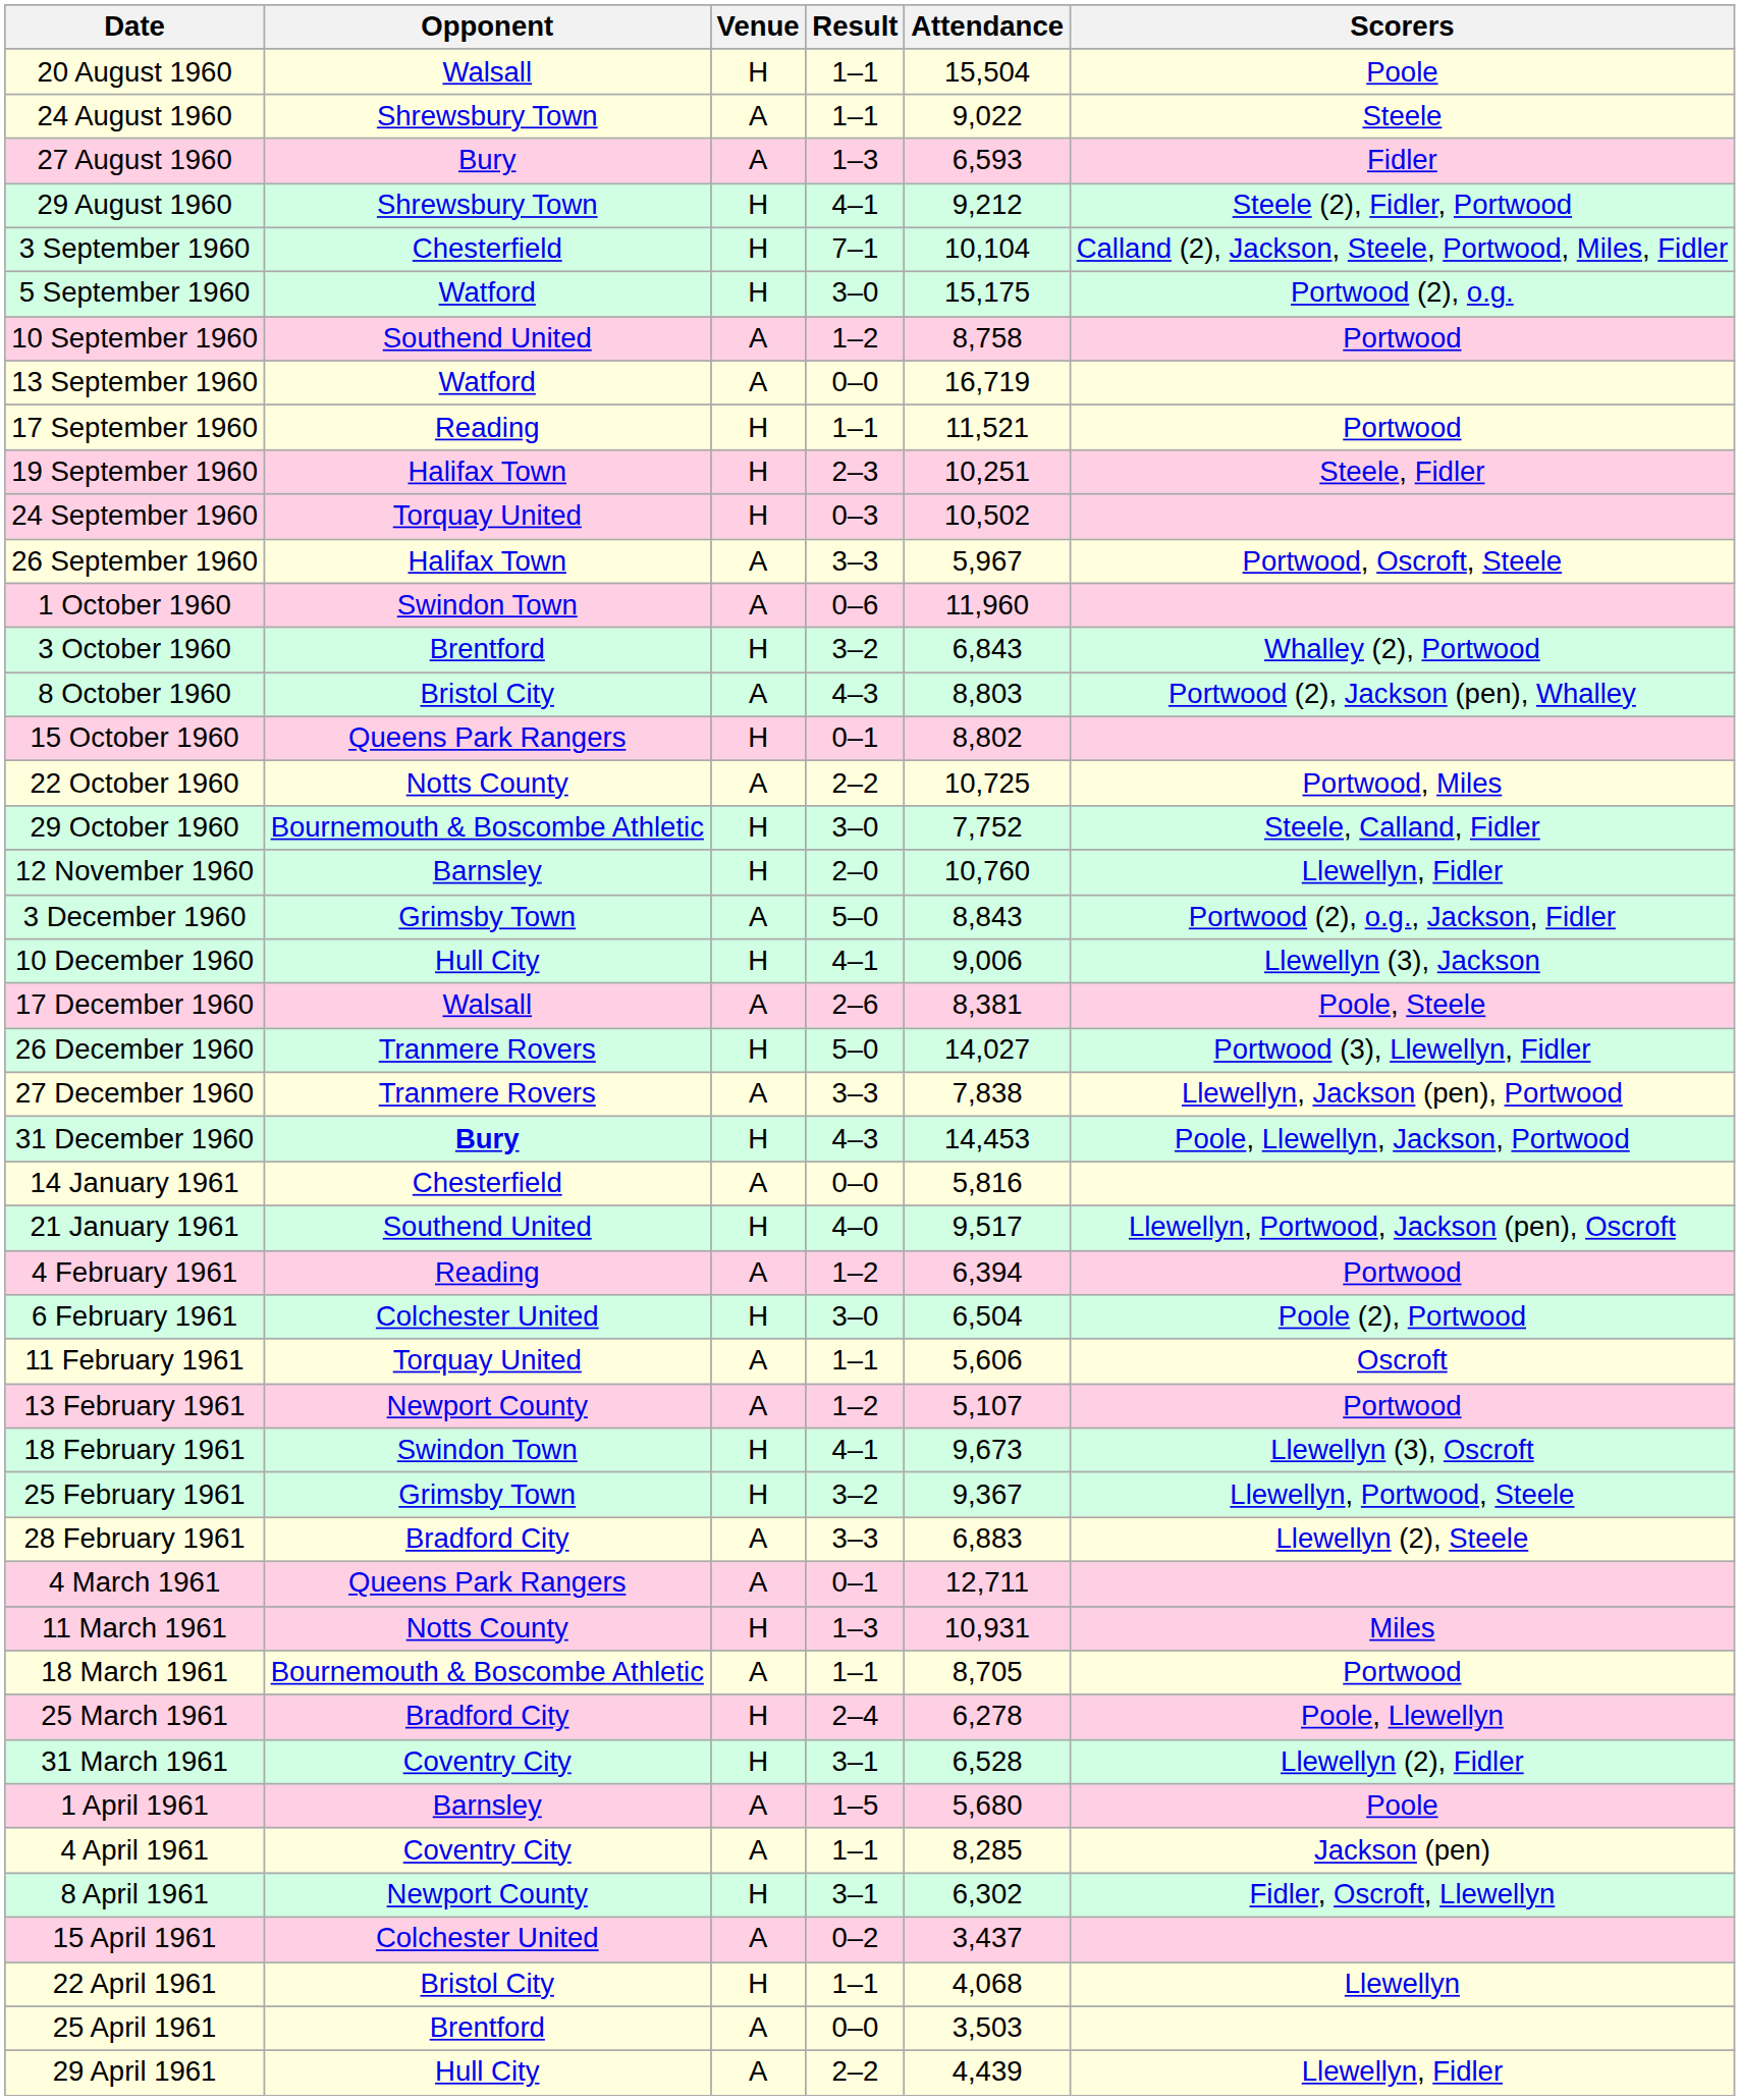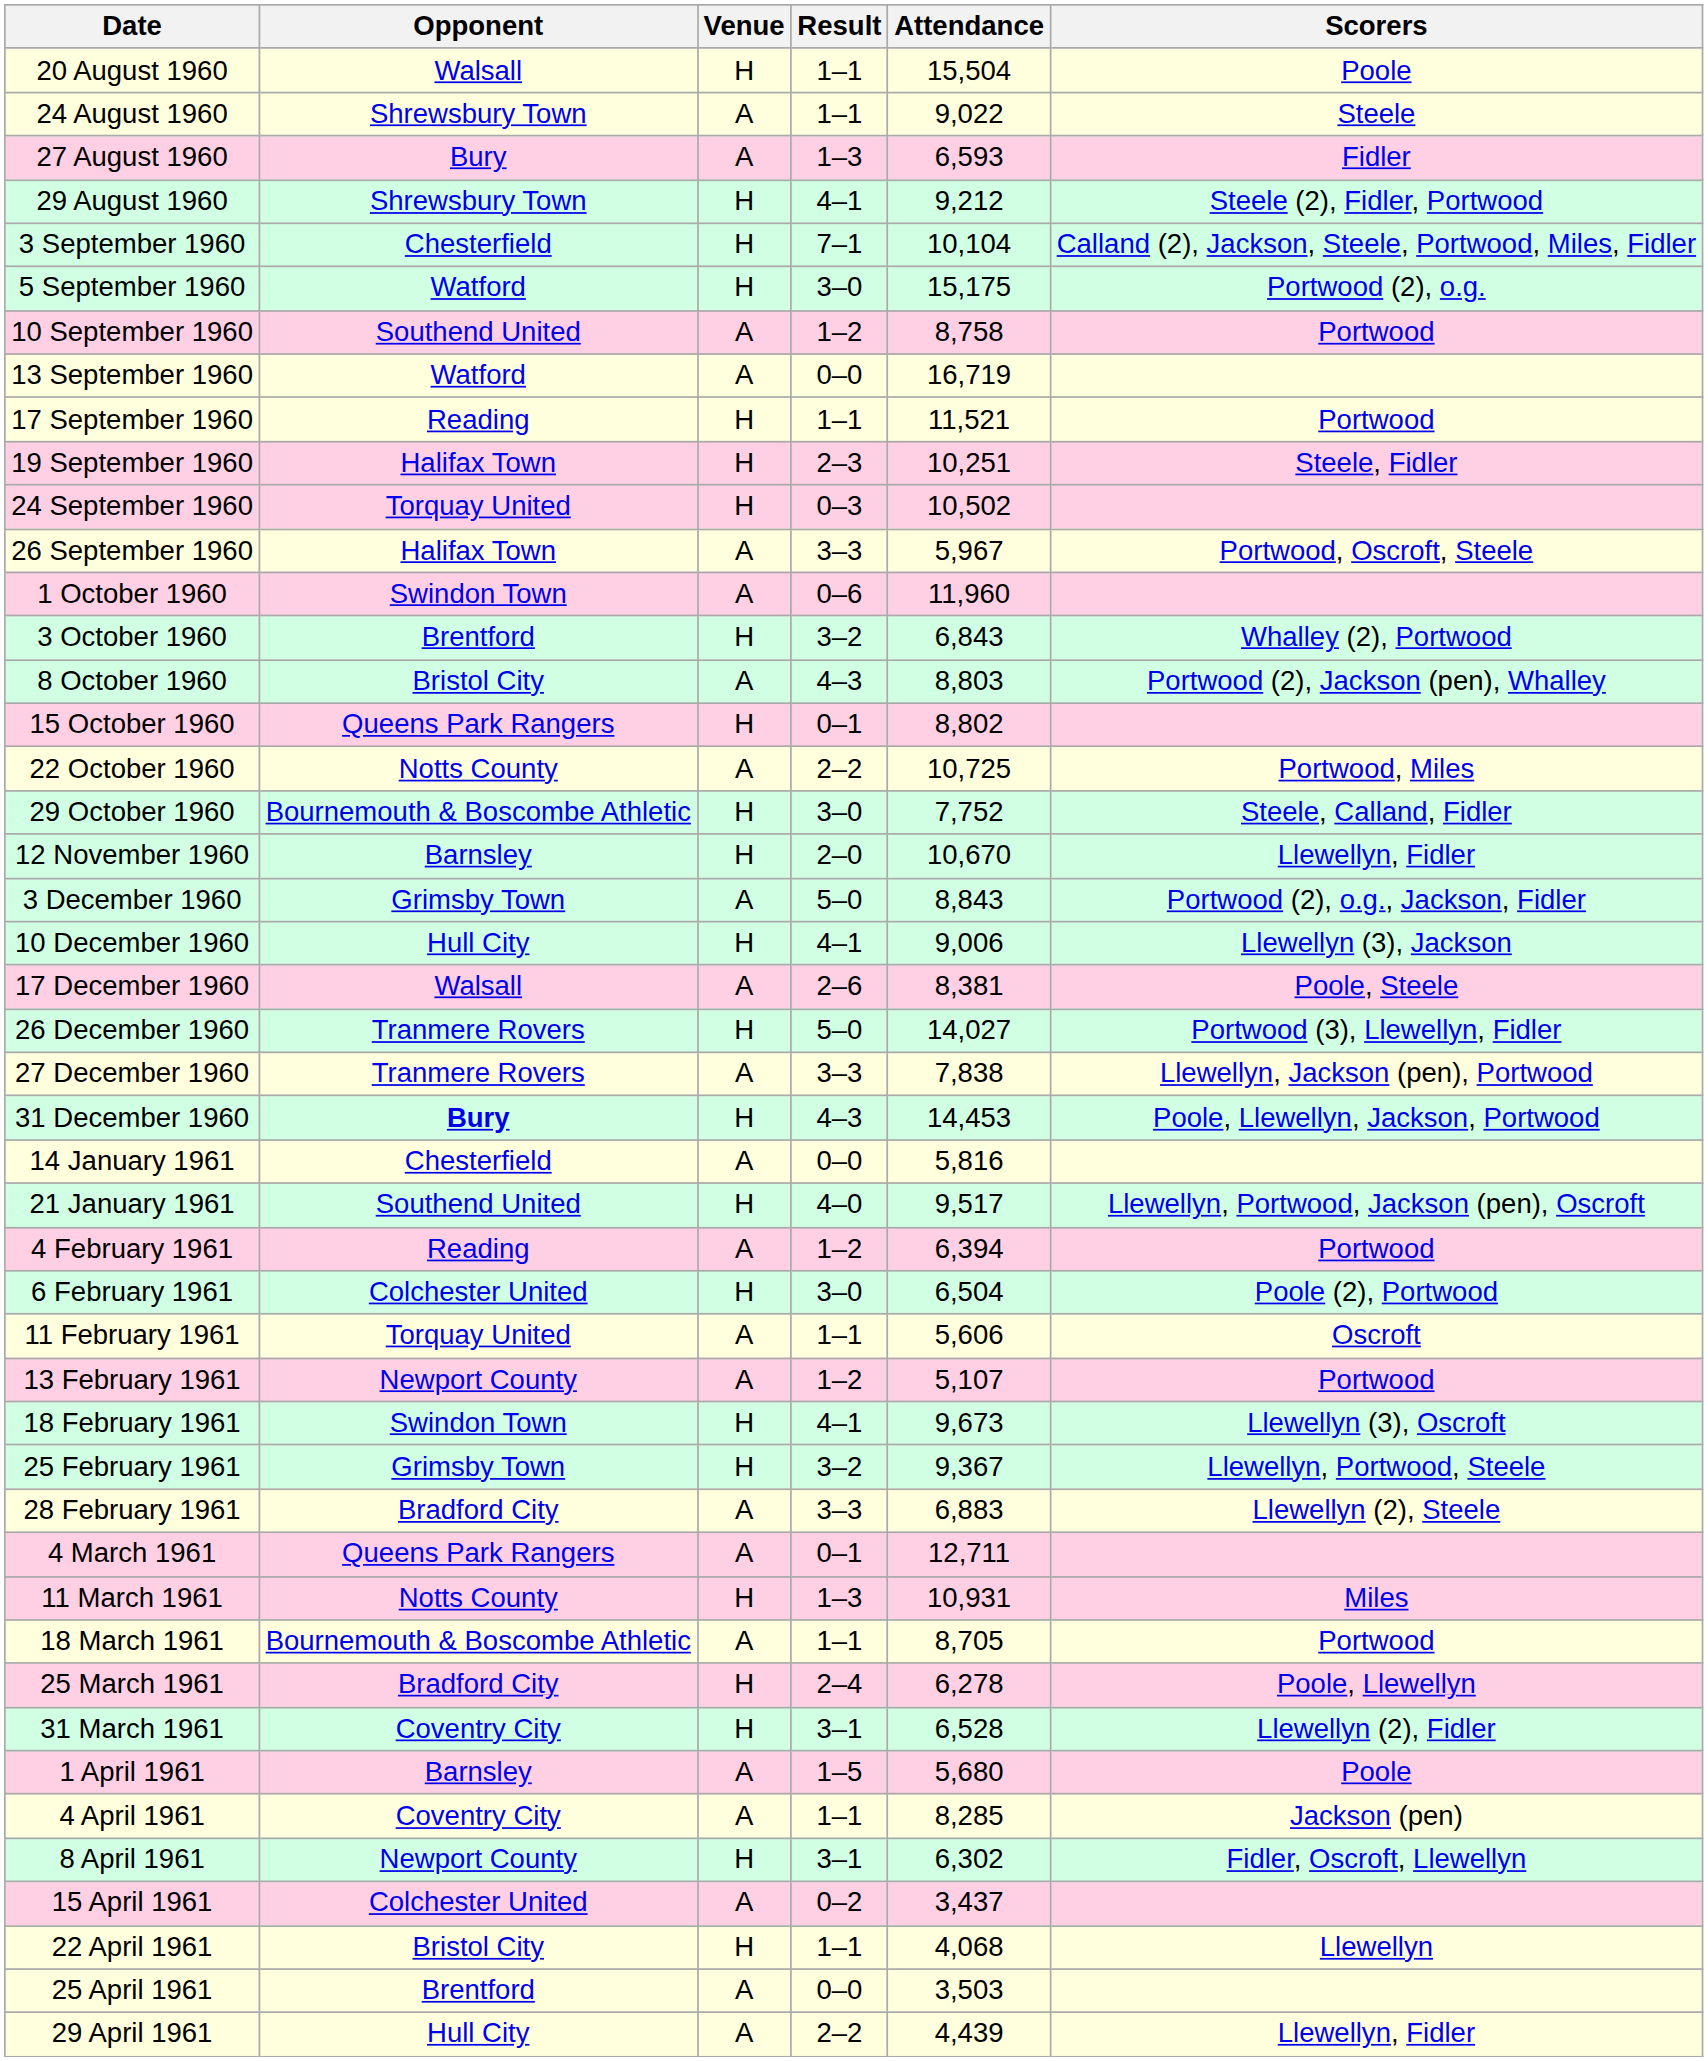12 November 1960 | Attendance: 10,760 -> 10,670
